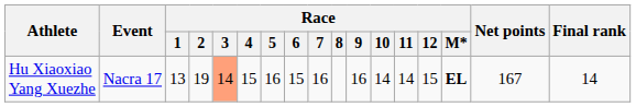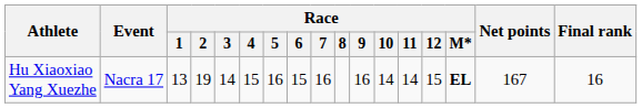Hu Xiaoxiao Yang Xuezhe | Race / 3: lightsalmon background -> no background
Hu Xiaoxiao Yang Xuezhe | Final rank: 14 -> 16
